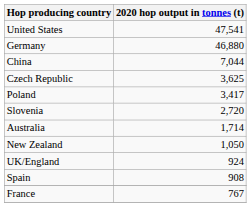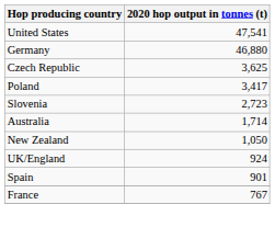- row: China | 7,044
Slovenia | 2020 hop output in tonnes (t): 2,720 -> 2,723
Spain | 2020 hop output in tonnes (t): 908 -> 901
